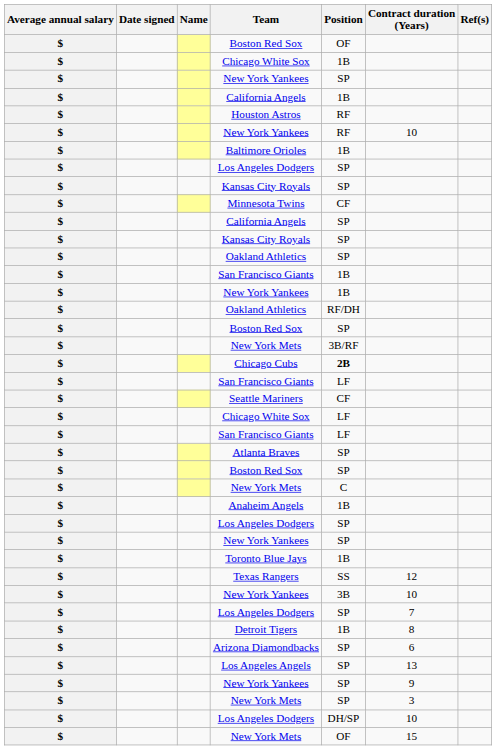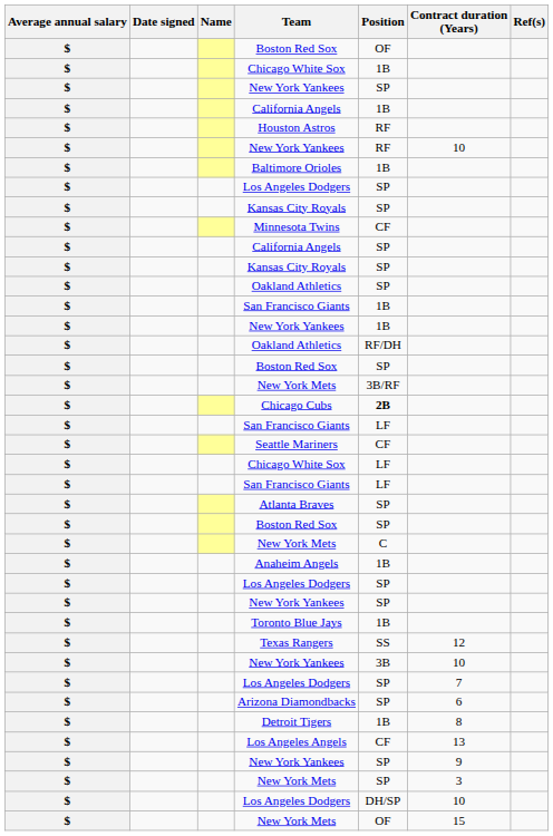rows swapped: Detroit Tigers <-> Arizona Diamondbacks
Los Angeles Angels | Position: SP -> CF
